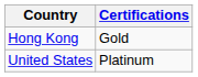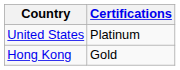rows swapped: United States <-> Hong Kong
